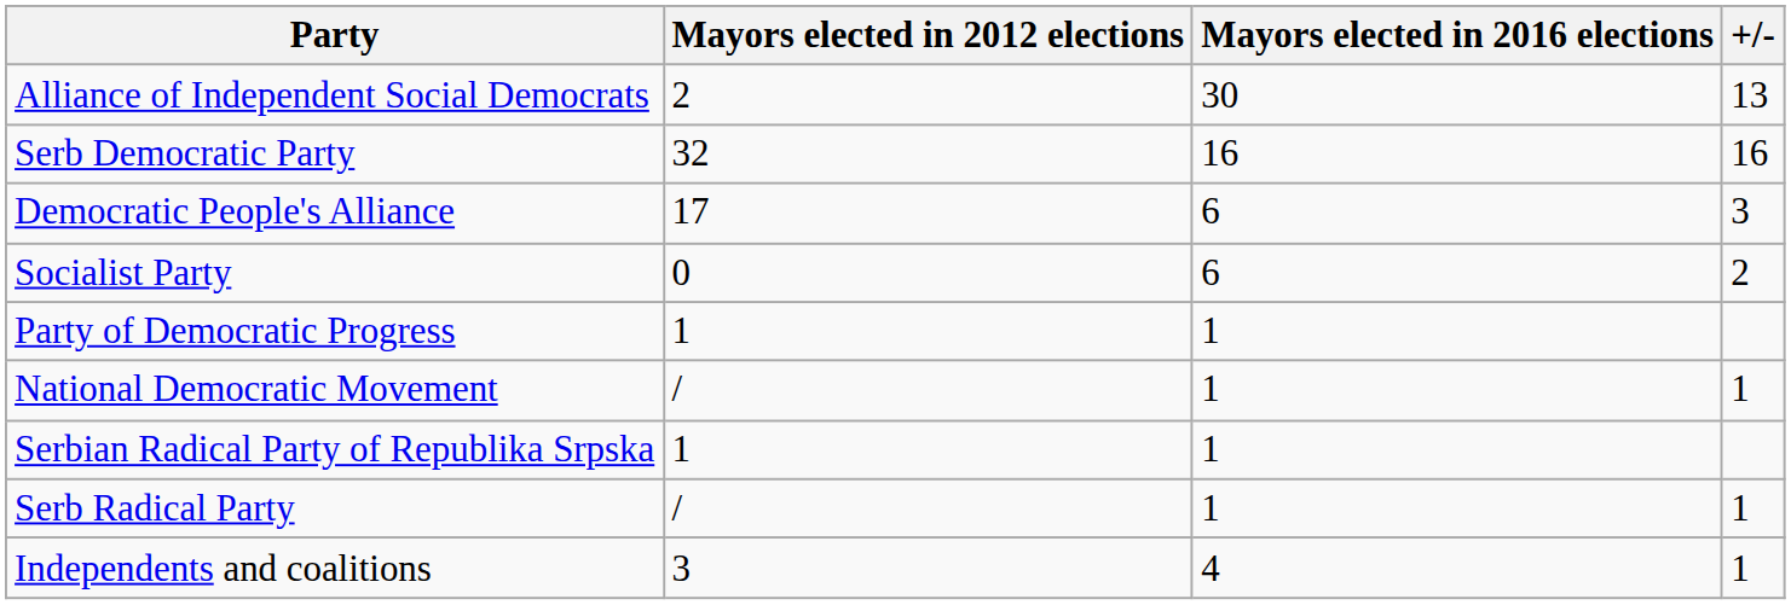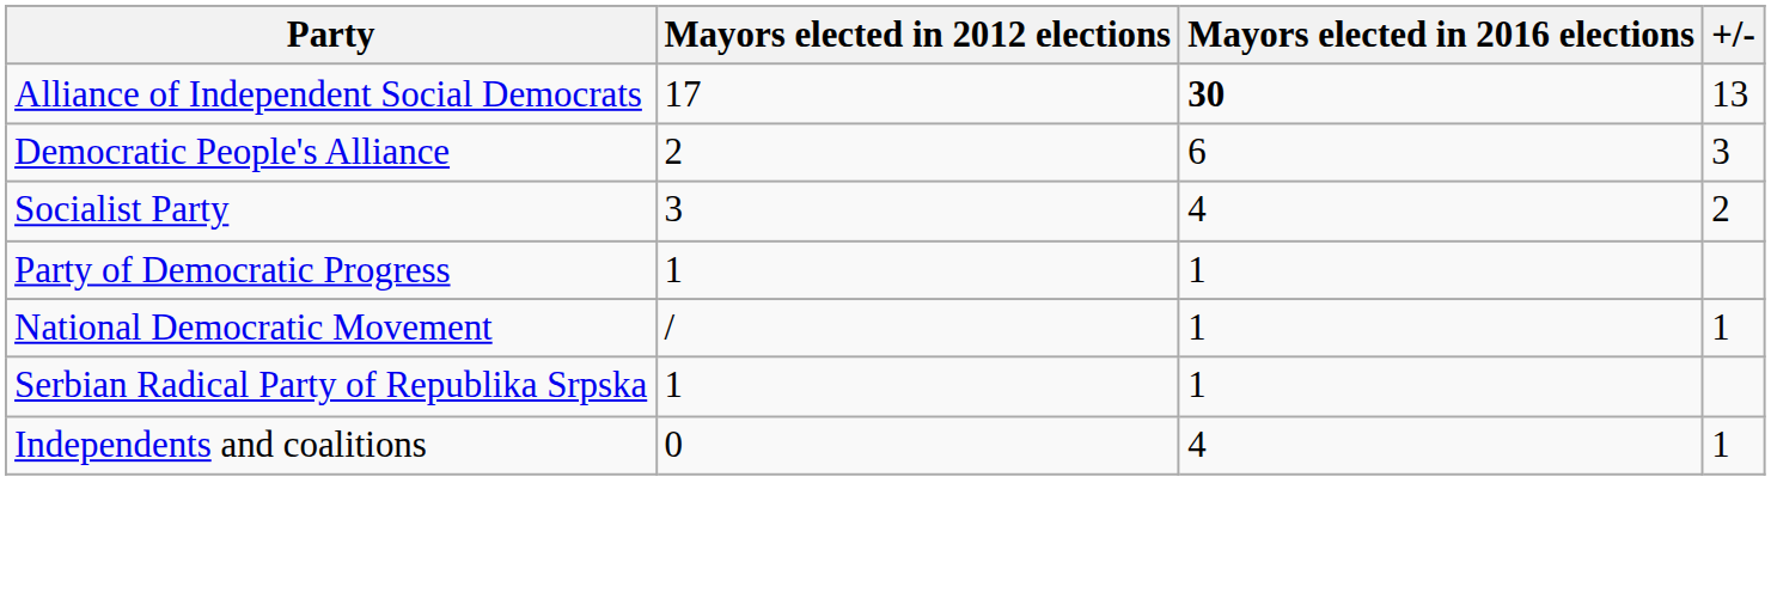Alliance of Independent Social Democrats | Mayors elected in 2012 elections: 2 -> 17
Alliance of Independent Social Democrats | Mayors elected in 2016 elections: normal -> bold
- row: Serb Democratic Party | 32 | 16 | 16
Democratic People's Alliance | Mayors elected in 2012 elections: 17 -> 2
Socialist Party | Mayors elected in 2012 elections: 0 -> 3
Socialist Party | Mayors elected in 2016 elections: 6 -> 4
- row: Serb Radical Party | / | 1 | 1
Independents and coalitions | Mayors elected in 2012 elections: 3 -> 0
